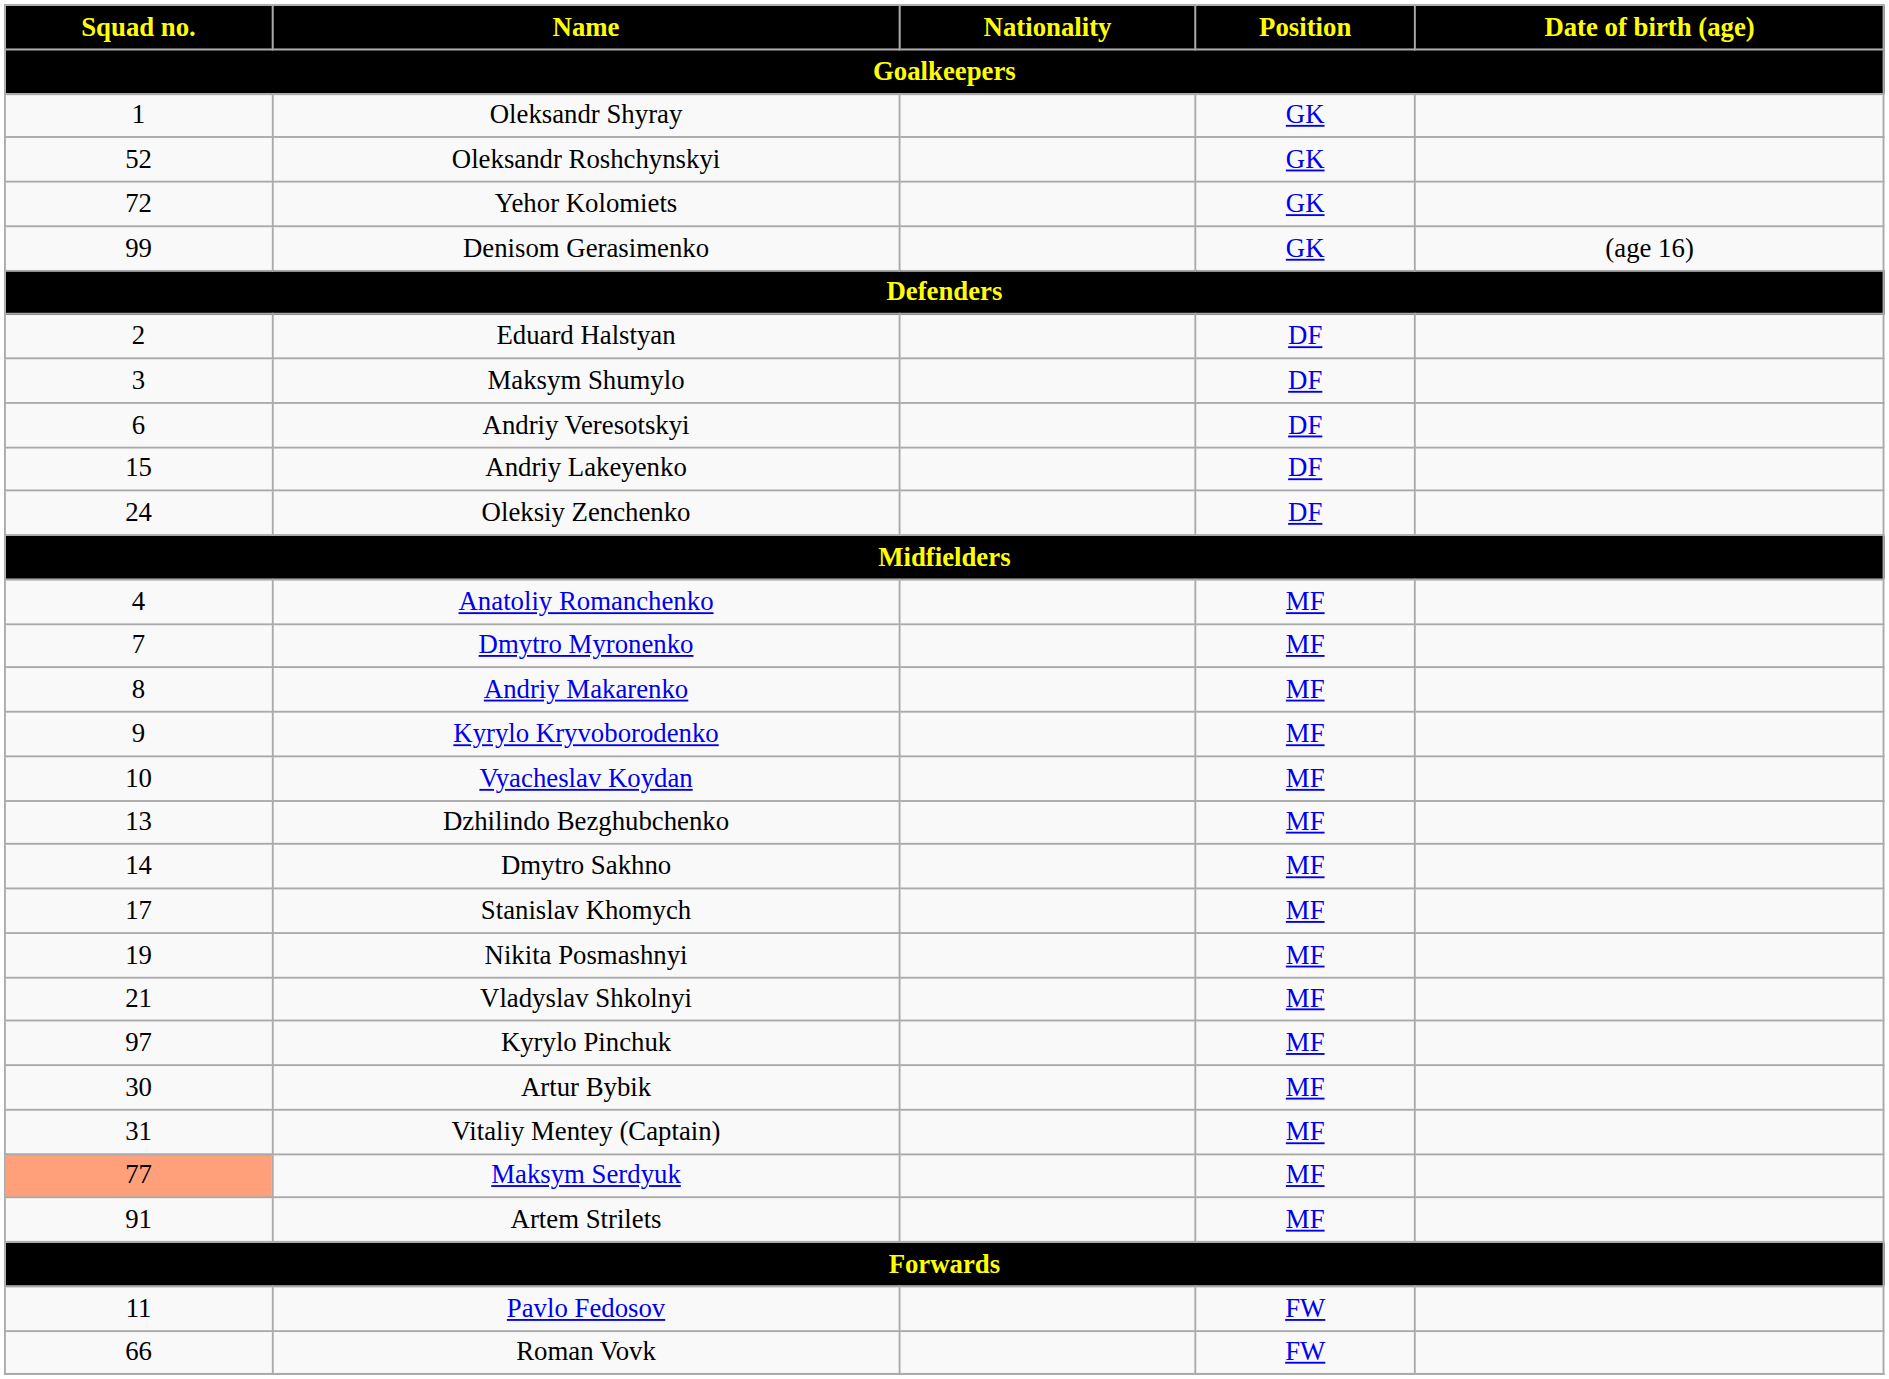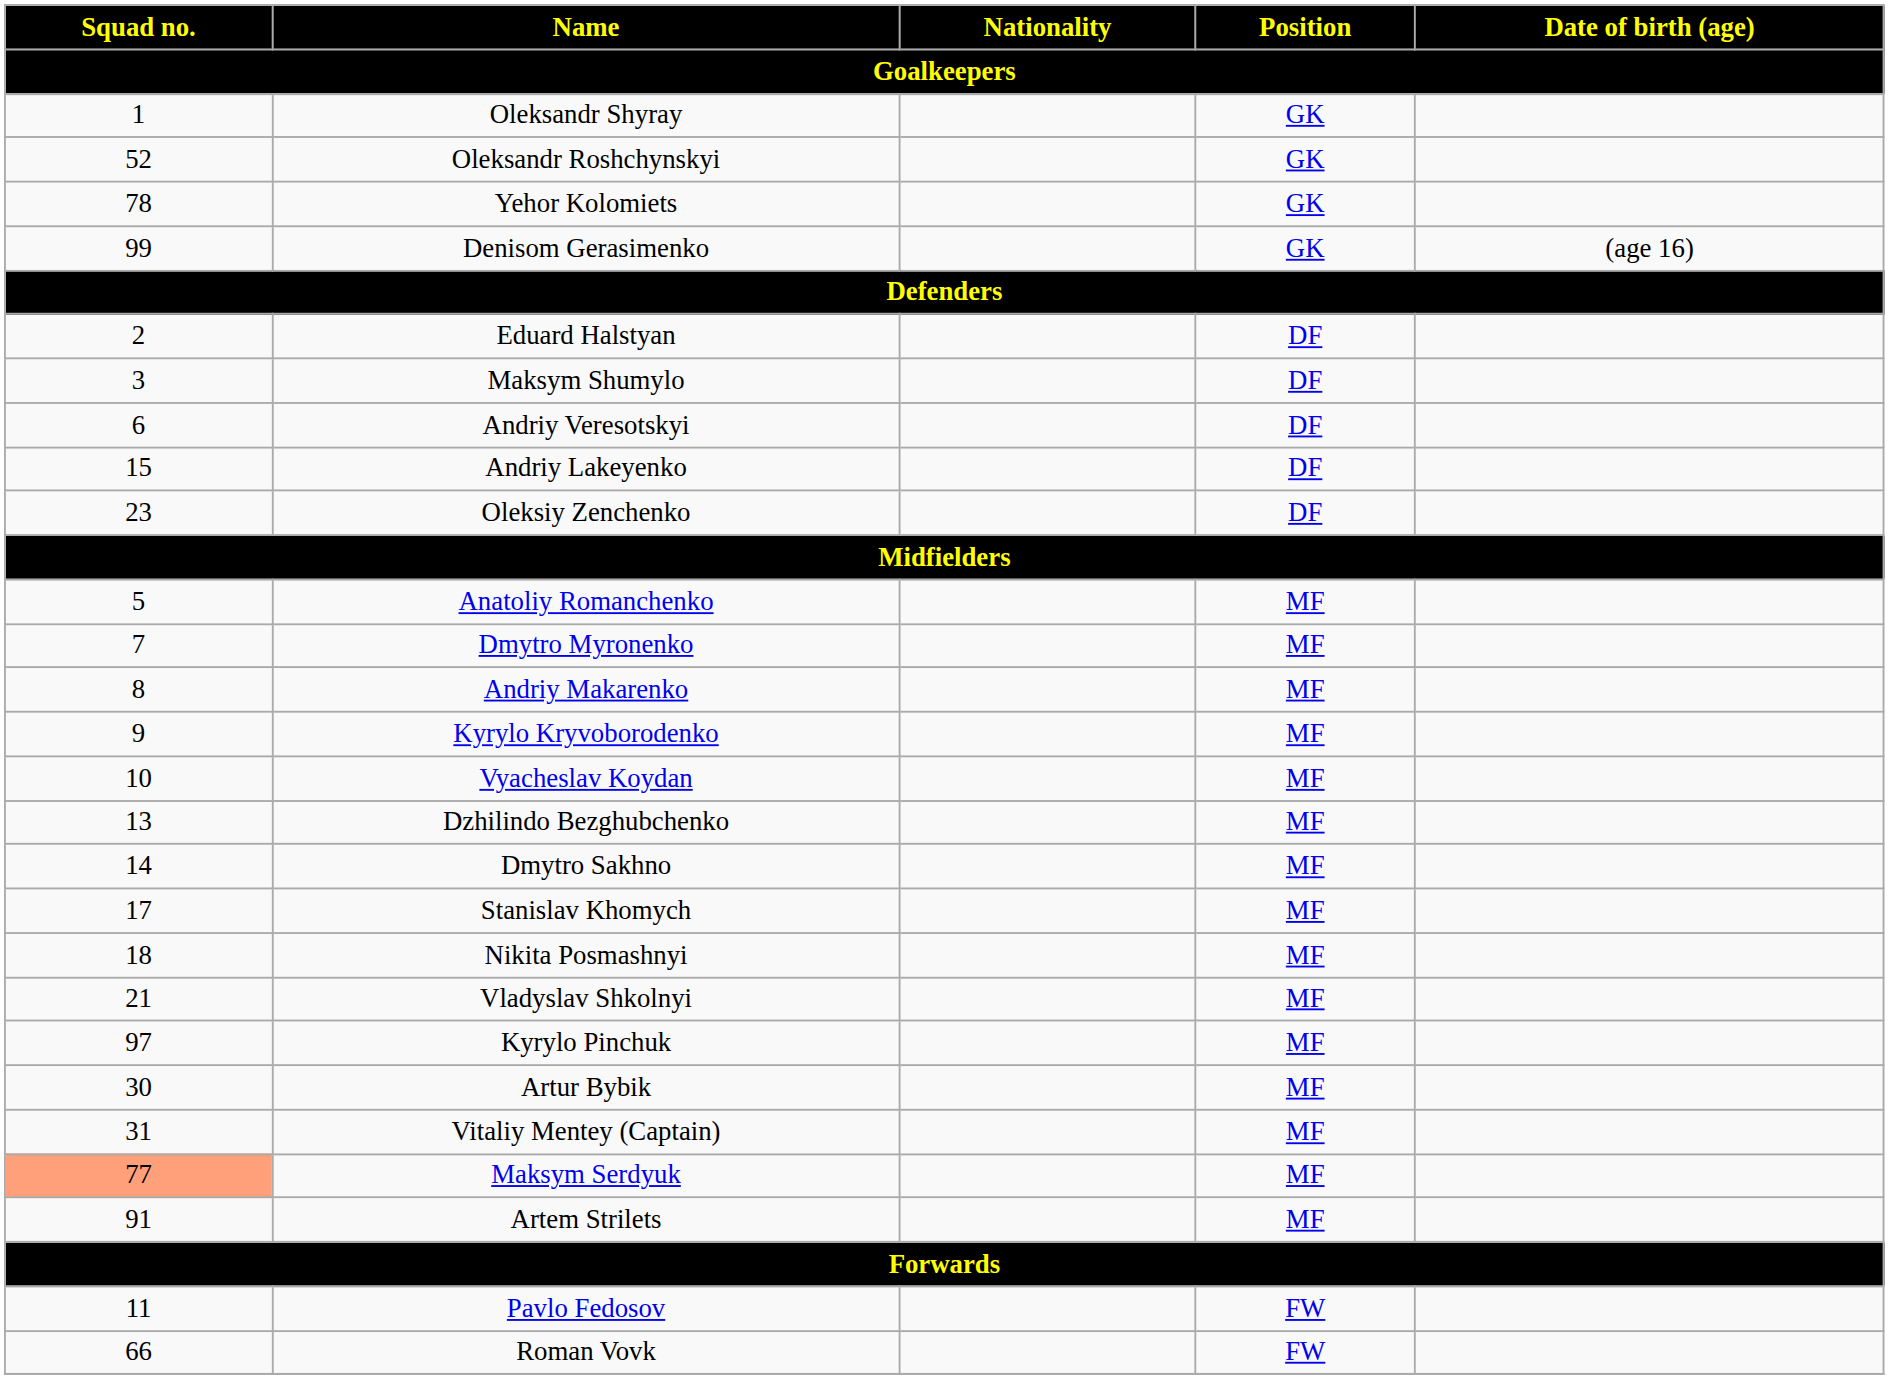Yehor Kolomiets | Squad no.: 72 -> 78
Oleksiy Zenchenko | Squad no.: 24 -> 23
Anatoliy Romanchenko | Squad no.: 4 -> 5
Nikita Posmashnyi | Squad no.: 19 -> 18
